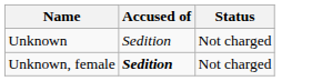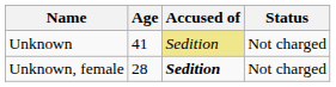+ column: Age | 41 | 28
Unknown | Accused of: no background -> khaki background
